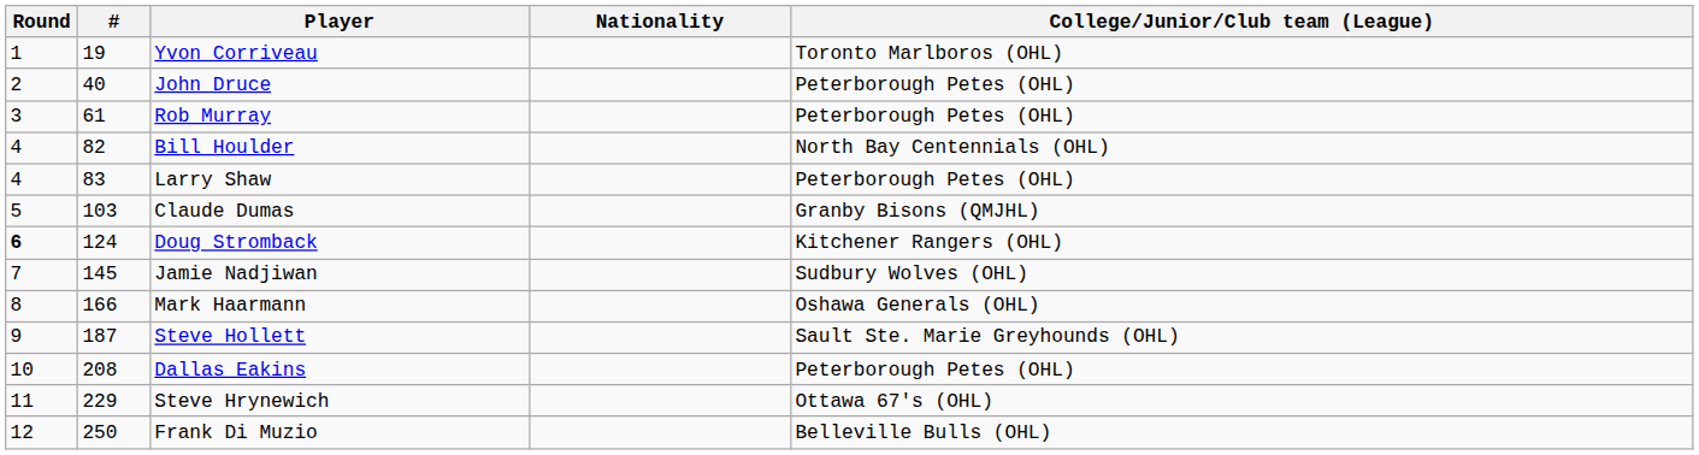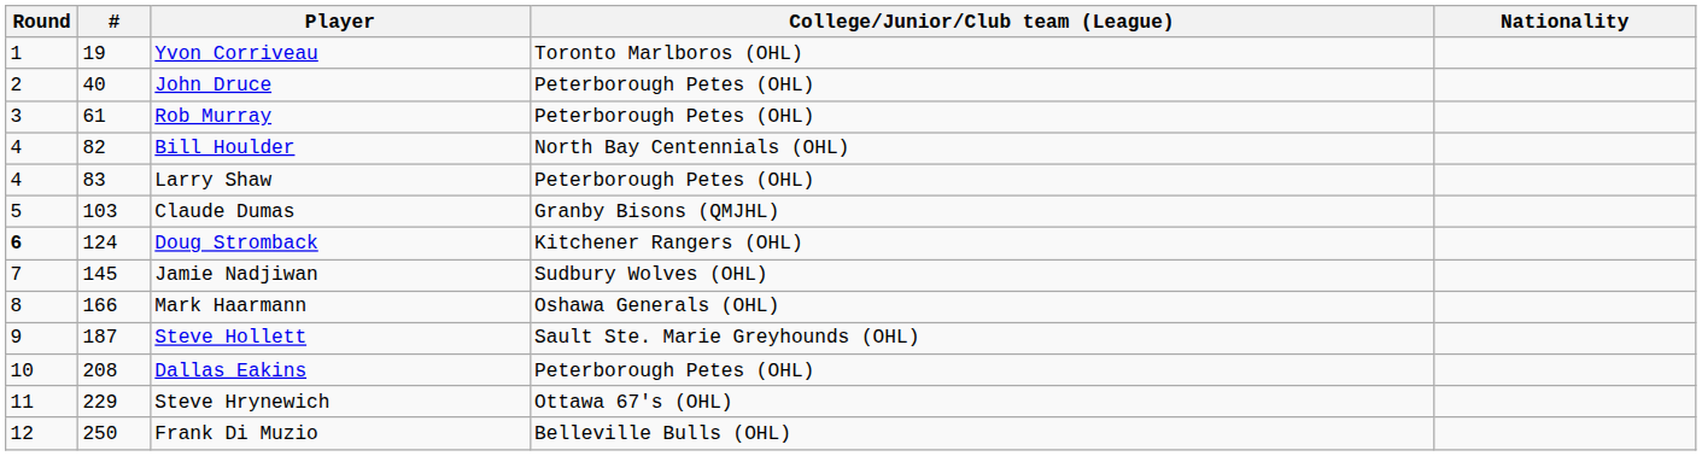columns swapped: Nationality <-> College/Junior/Club team (League)
